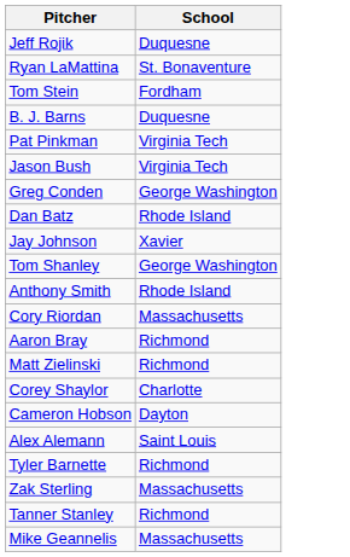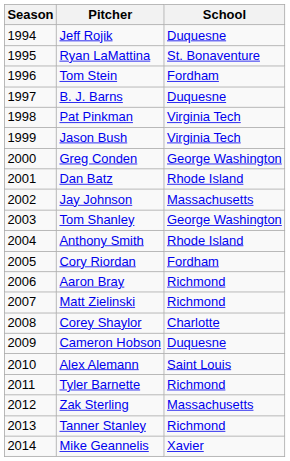+ column: Season | 1994 | 1995 | 1996 | 1997 | 1998 | 1999 | 2000 | 2001 | 2002 | 2003 | 2004 | 2005 | 2006 | 2007 | 2008 | 2009 | 2010 | 2011 | 2012 | 2013 | 2014
Jay Johnson | School: Xavier -> Massachusetts
Cory Riordan | School: Massachusetts -> Fordham
Cameron Hobson | School: Dayton -> Duquesne
Mike Geannelis | School: Massachusetts -> Xavier
